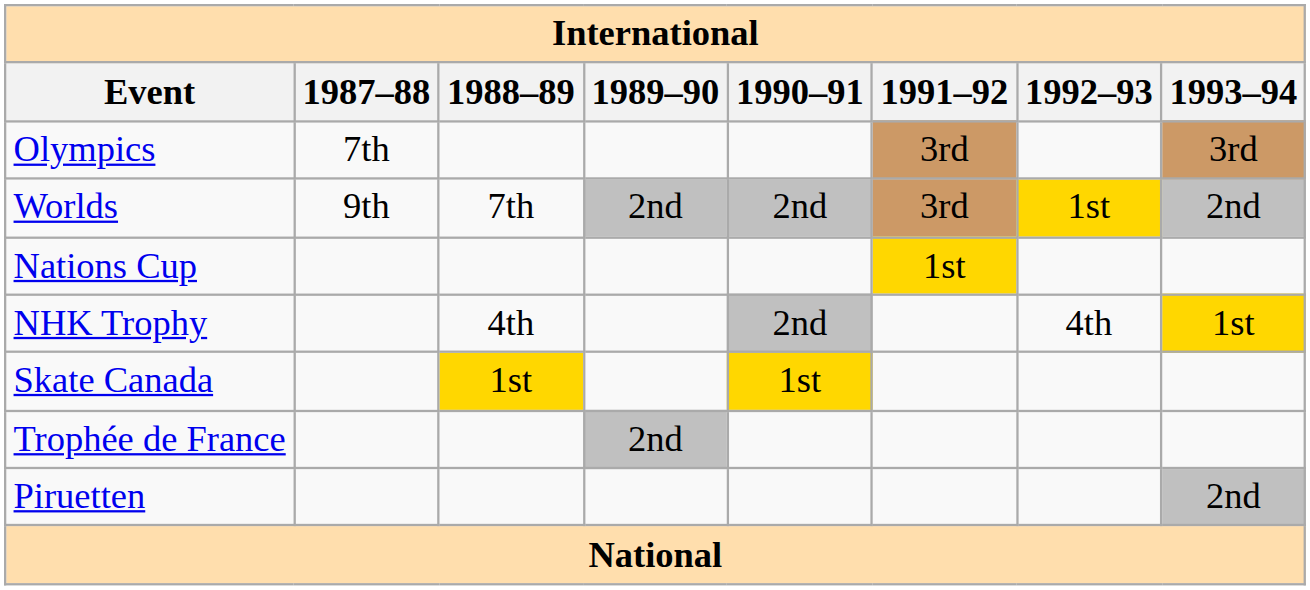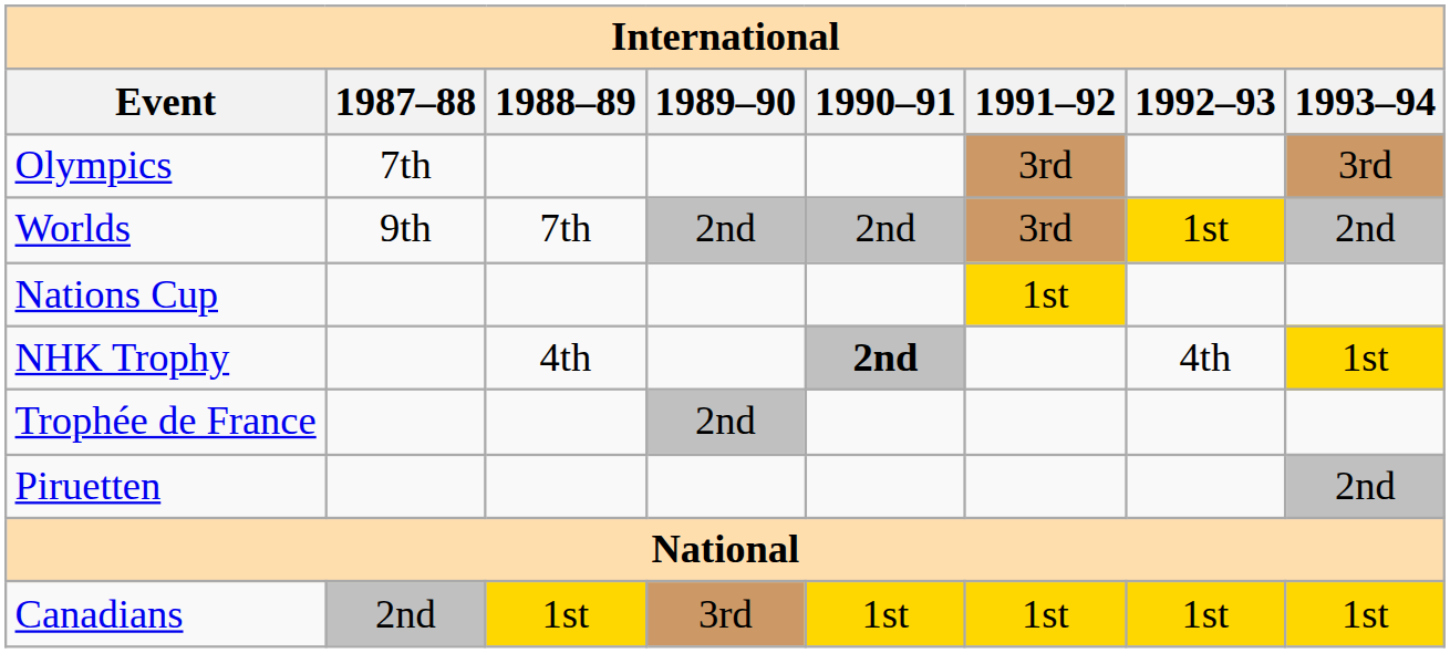NHK Trophy | 1990–91: normal -> bold
- row: Skate Canada | 1st | 1st
+ row: Canadians | 2nd | 1st | 3rd | 1st | 1st | 1st | 1st
